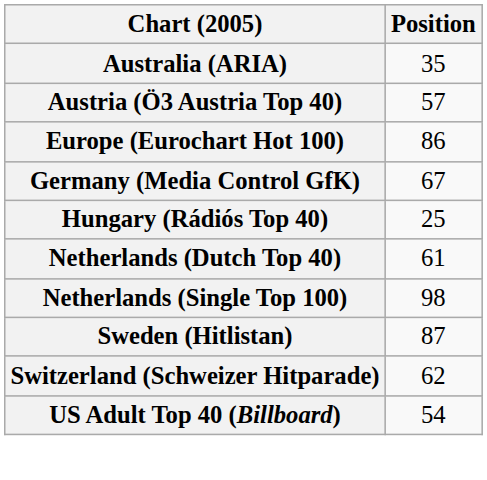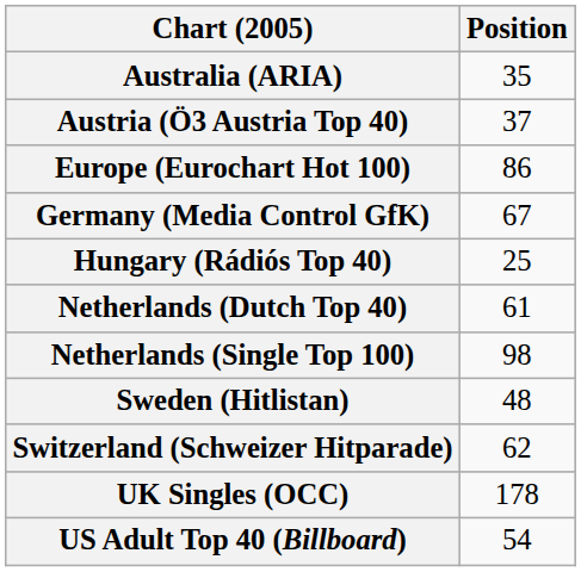Austria (Ö3 Austria Top 40) | Position: 57 -> 37
Sweden (Hitlistan) | Position: 87 -> 48
+ row: UK Singles (OCC) | 178
